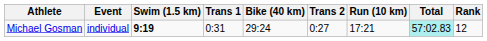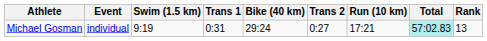Michael Gosman | Swim (1.5 km): bold -> normal
Michael Gosman | Rank: 12 -> 13
